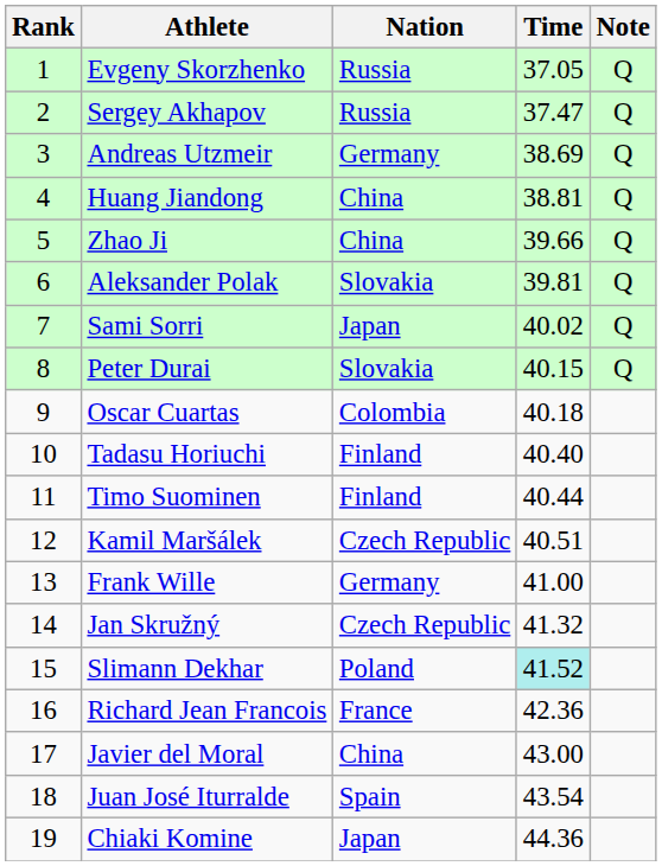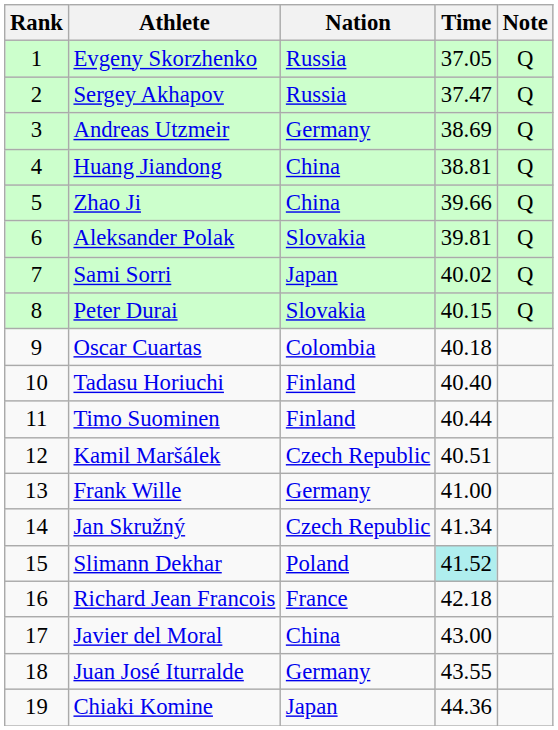Jan Skružný | Time: 41.32 -> 41.34
Richard Jean Francois | Time: 42.36 -> 42.18
Juan José Iturralde | Nation: Spain -> Germany
Juan José Iturralde | Time: 43.54 -> 43.55
